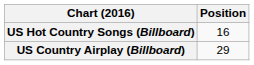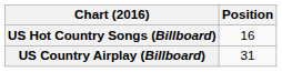US Country Airplay (Billboard) | Position: 29 -> 31
